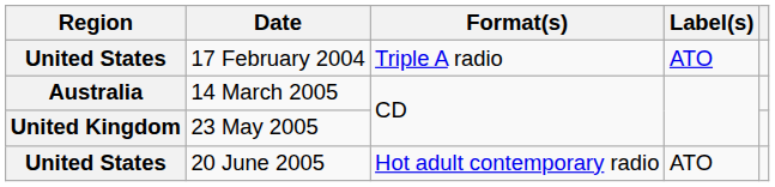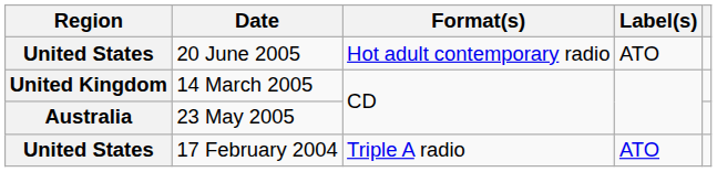rows swapped: 17 February 2004 <-> 20 June 2005
14 March 2005 | Region: Australia -> United Kingdom
23 May 2005 | Region: United Kingdom -> Australia
